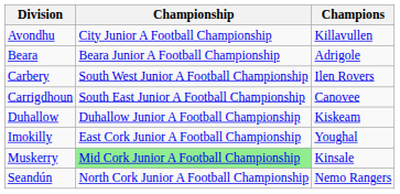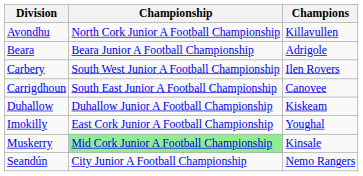Avondhu | Championship: City Junior A Football Championship -> North Cork Junior A Football Championship
Seandún | Championship: North Cork Junior A Football Championship -> City Junior A Football Championship
